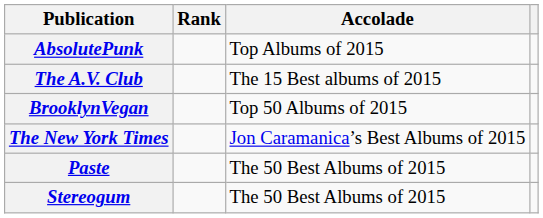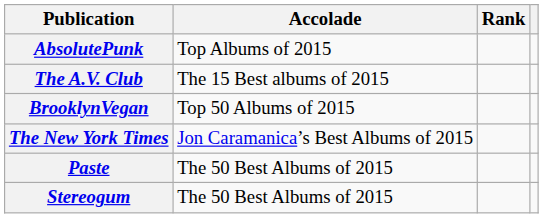columns swapped: Accolade <-> Rank
